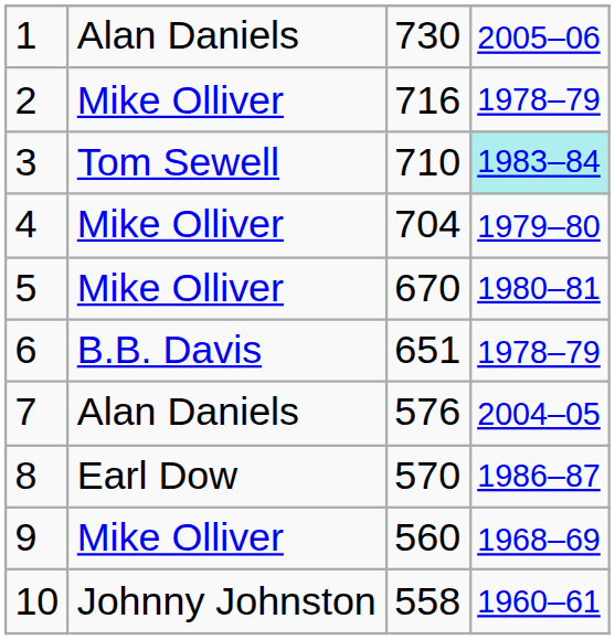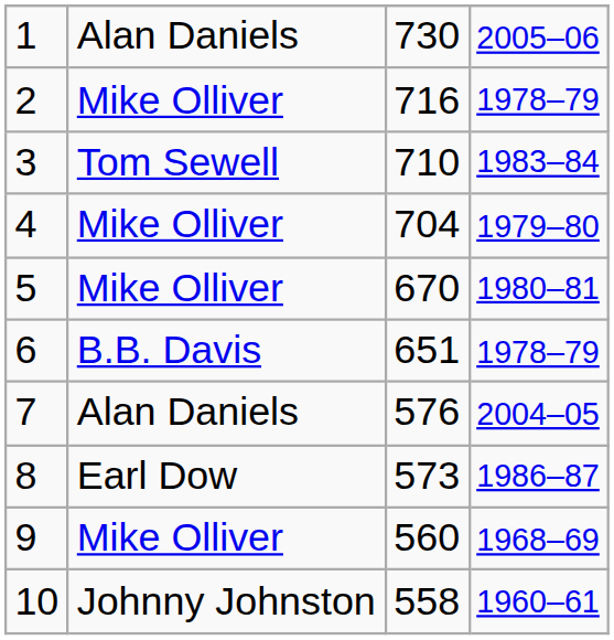3 | column 4: paleturquoise background -> no background
8 | column 3: 570 -> 573
